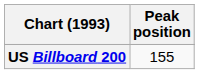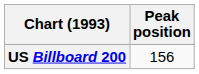US Billboard 200 | Peak position: 155 -> 156
